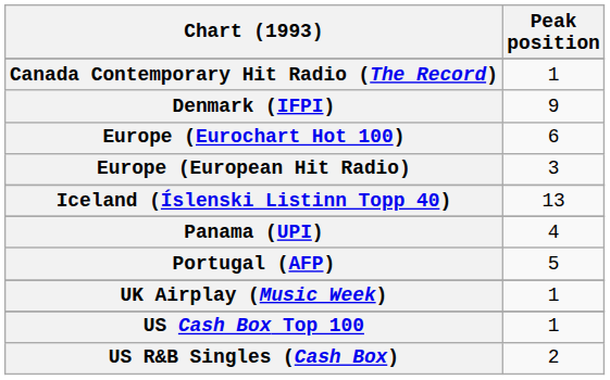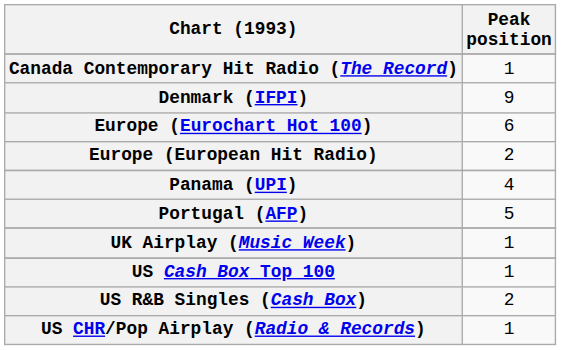Europe (European Hit Radio) | Peak position: 3 -> 2
- row: Iceland (Íslenski Listinn Topp 40) | 13
+ row: US CHR/Pop Airplay (Radio & Records) | 1
